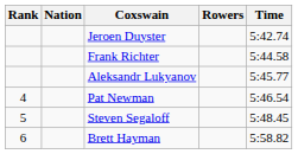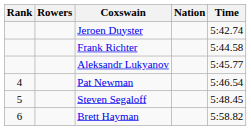columns swapped: Rowers <-> Nation
